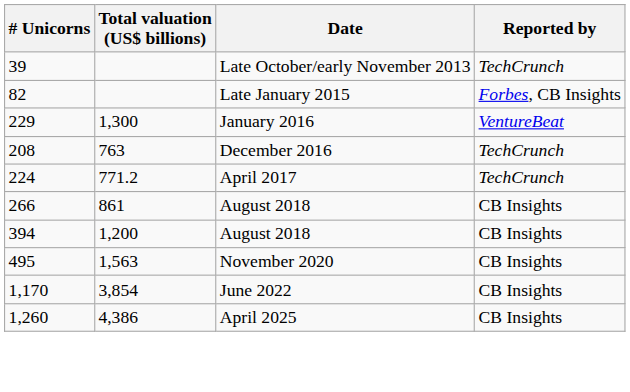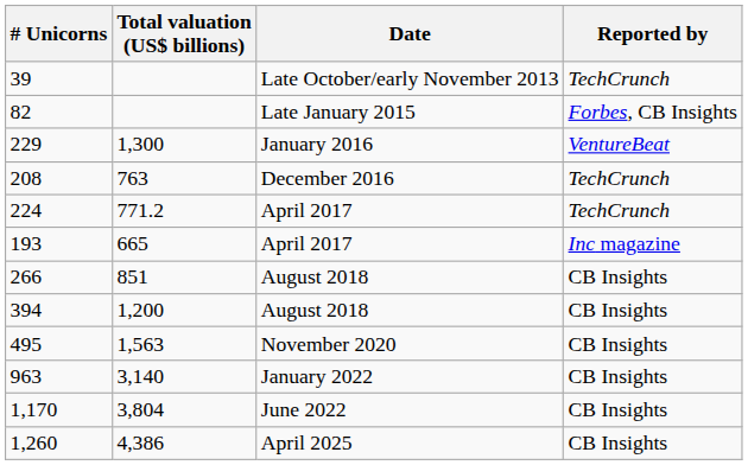+ row: 193 | 665 | April 2017 | Inc magazine
266 | Total valuation (US$ billions): 861 -> 851
+ row: 963 | 3,140 | January 2022 | CB Insights
1,170 | Total valuation (US$ billions): 3,854 -> 3,804
